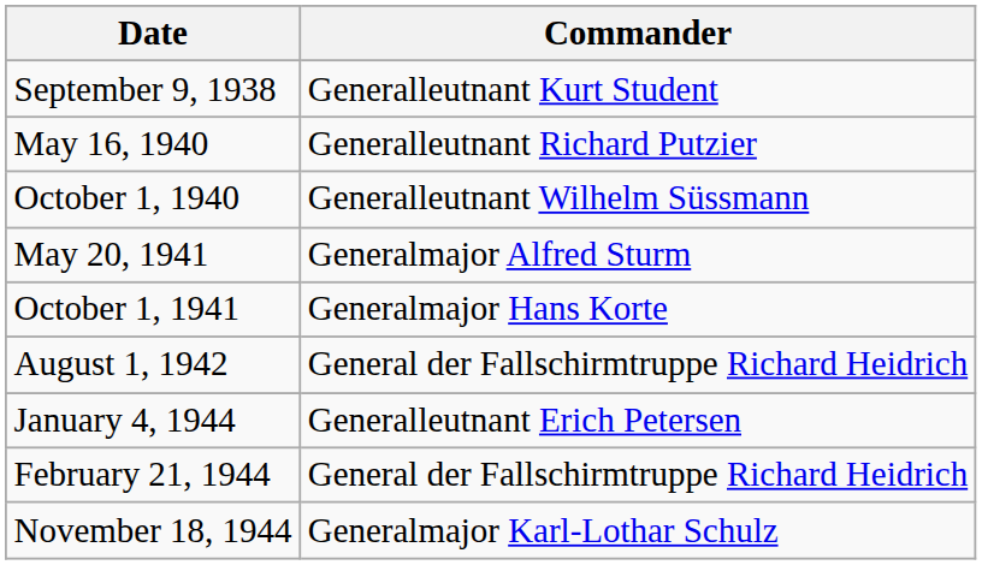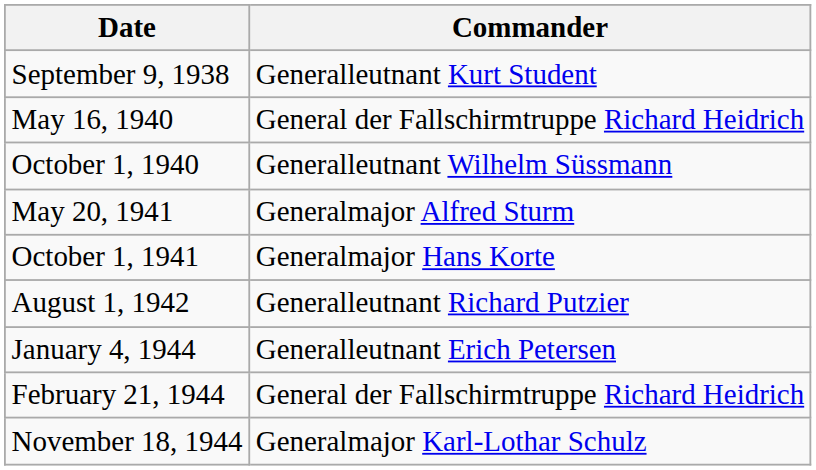May 16, 1940 | Commander: Generalleutnant Richard Putzier -> General der Fallschirmtruppe Richard Heidrich
August 1, 1942 | Commander: General der Fallschirmtruppe Richard Heidrich -> Generalleutnant Richard Putzier
